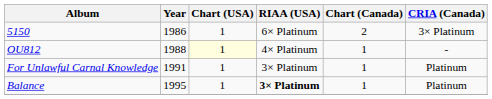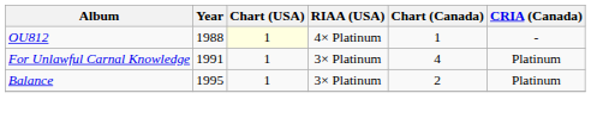- row: 5150 | 1986 | 1 | 6× Platinum | 2 | 3× Platinum
For Unlawful Carnal Knowledge | Chart (Canada): 1 -> 4
Balance | RIAA (USA): bold -> normal
Balance | Chart (Canada): 1 -> 2
